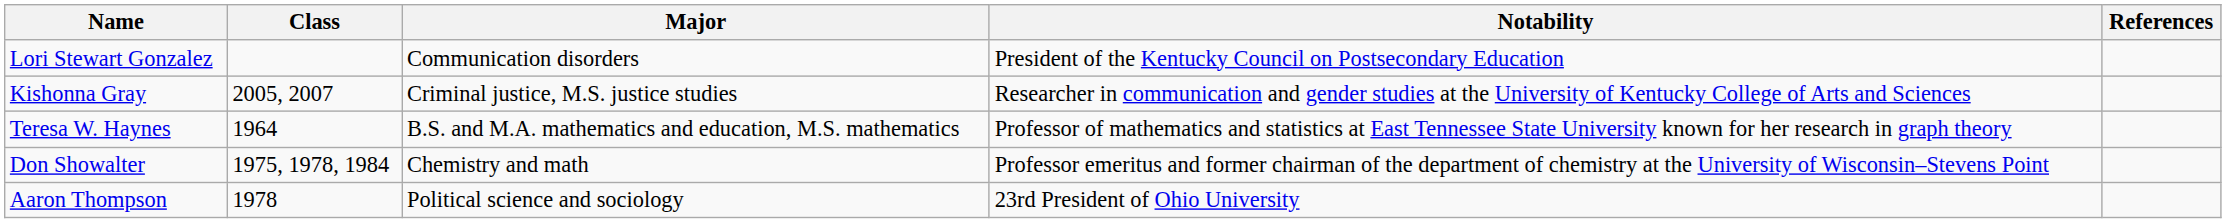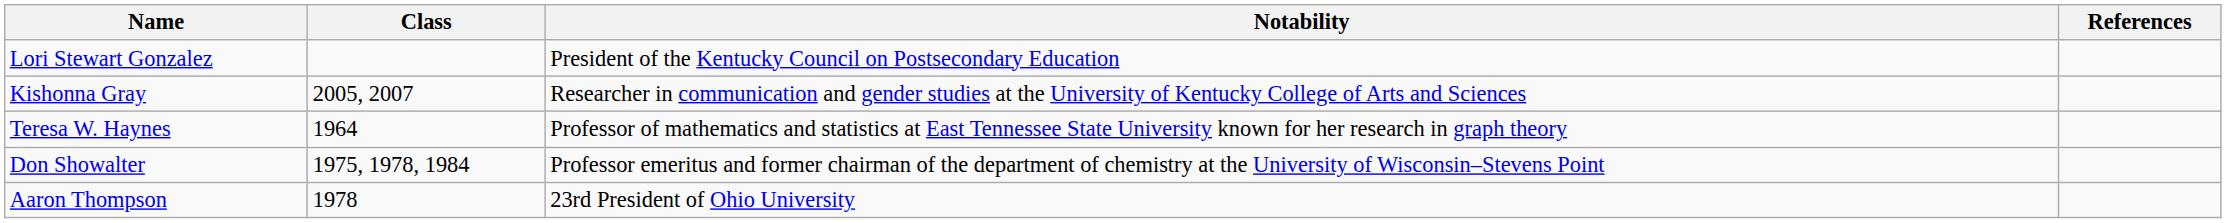- column: Major | Communication disorders | Criminal justice, M.S. justice studies | B.S. and M.A. mathematics and education, M.S. mathematics | Chemistry and math | Political science and sociology
